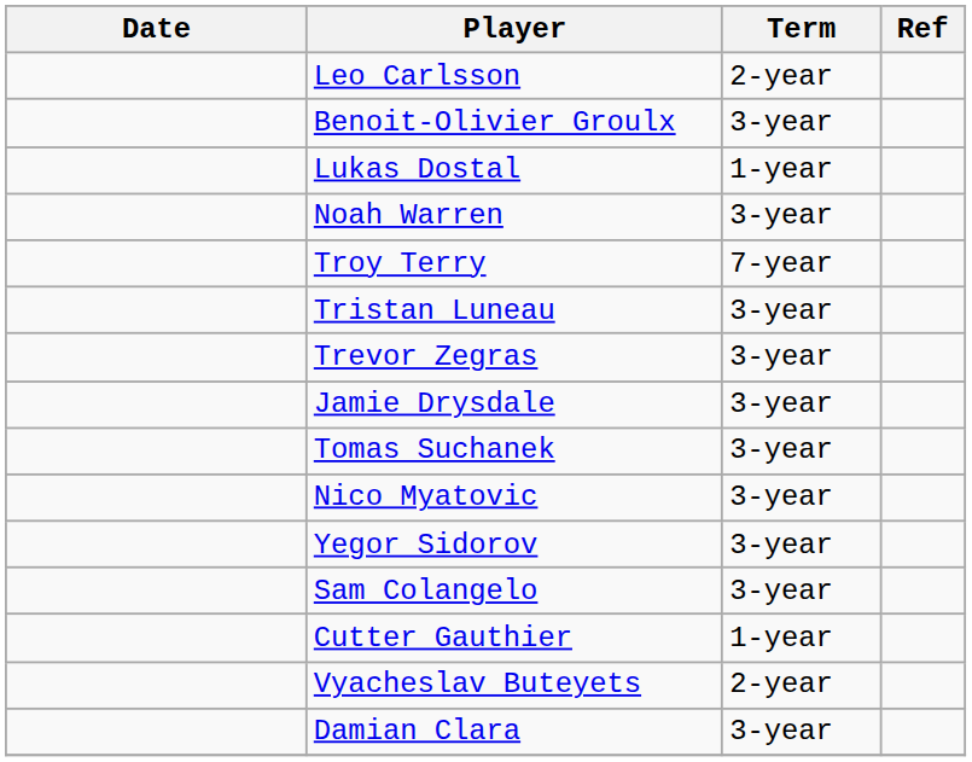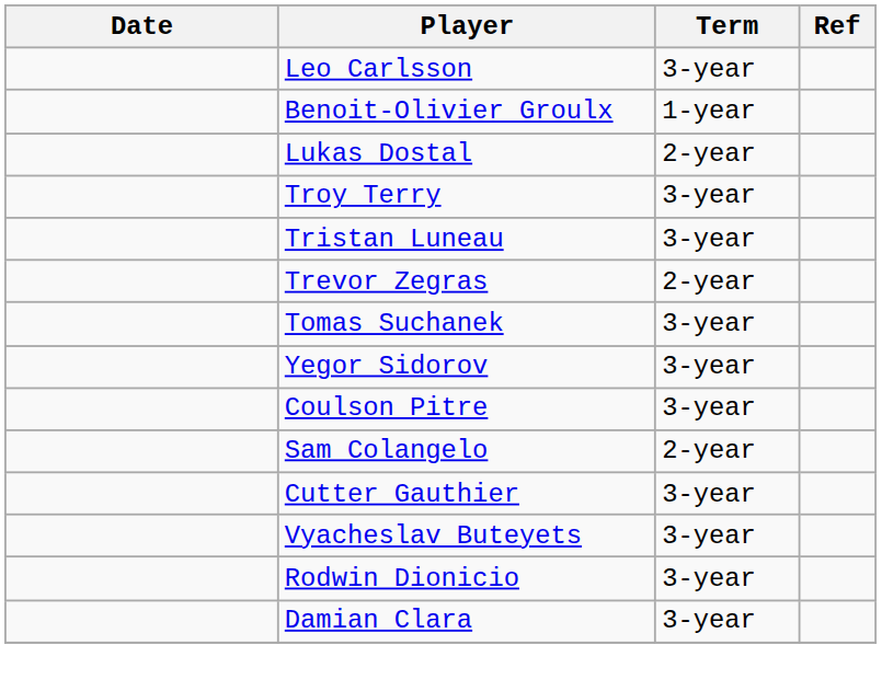Leo Carlsson | Term: 2-year -> 3-year
Benoit-Olivier Groulx | Term: 3-year -> 1-year
Lukas Dostal | Term: 1-year -> 2-year
- row: Noah Warren | 3-year
Troy Terry | Term: 7-year -> 3-year
Trevor Zegras | Term: 3-year -> 2-year
- row: Jamie Drysdale | 3-year
- row: Nico Myatovic | 3-year
+ row: Coulson Pitre | 3-year
Sam Colangelo | Term: 3-year -> 2-year
Cutter Gauthier | Term: 1-year -> 3-year
Vyacheslav Buteyets | Term: 2-year -> 3-year
+ row: Rodwin Dionicio | 3-year
